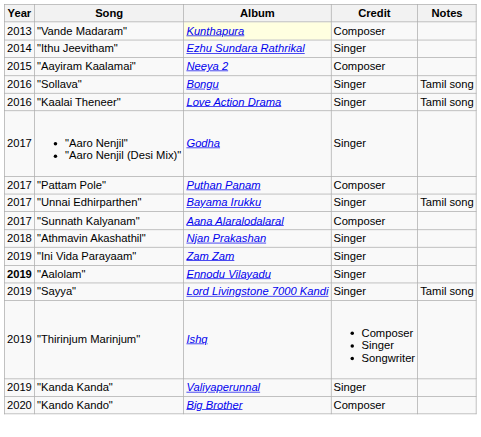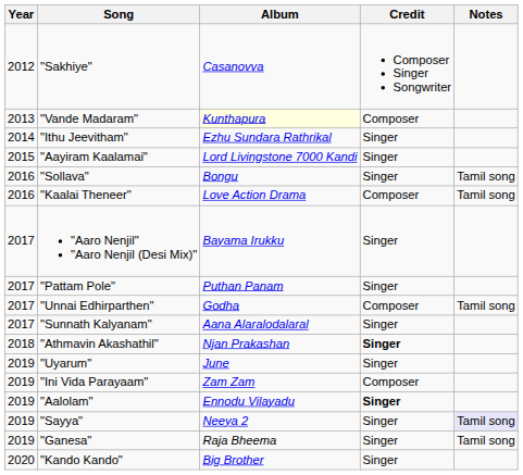+ row: 2012 | "Sakhiye" | Casanovva | Composer Singer Songwriter
"Aayiram Kaalamai" | Album: Neeya 2 -> Lord Livingstone 7000 Kandi
"Aayiram Kaalamai" | Credit: Composer -> Singer
"Kaalai Theneer" | Credit: Singer -> Composer
"Aaro Nenjil" "Aaro Nenjil (Desi Mix)" | Album: Godha -> Bayama Irukku
"Pattam Pole" | Credit: Composer -> Singer
"Unnai Edhirparthen" | Album: Bayama Irukku -> Godha
"Unnai Edhirparthen" | Credit: Singer -> Composer
"Sunnath Kalyanam" | Credit: Composer -> Singer
"Athmavin Akashathil" | Credit: normal -> bold
+ row: 2019 | "Uyarum" | June | Singer
"Ini Vida Parayaam" | Credit: Singer -> Composer
"Aalolam" | Year: bold -> normal
"Aalolam" | Credit: normal -> bold
"Sayya" | Album: Lord Livingstone 7000 Kandi -> Neeya 2
"Sayya" | Notes: no background -> lavender background
+ row: 2019 | "Ganesa" | Raja Bheema | Singer | Tamil song
- row: 2019 | "Thirinjum Marinjum" | Ishq | Composer Singer Songwriter
- row: 2019 | "Kanda Kanda" | Valiyaperunnal | Singer
"Kando Kando" | Credit: Composer -> Singer
